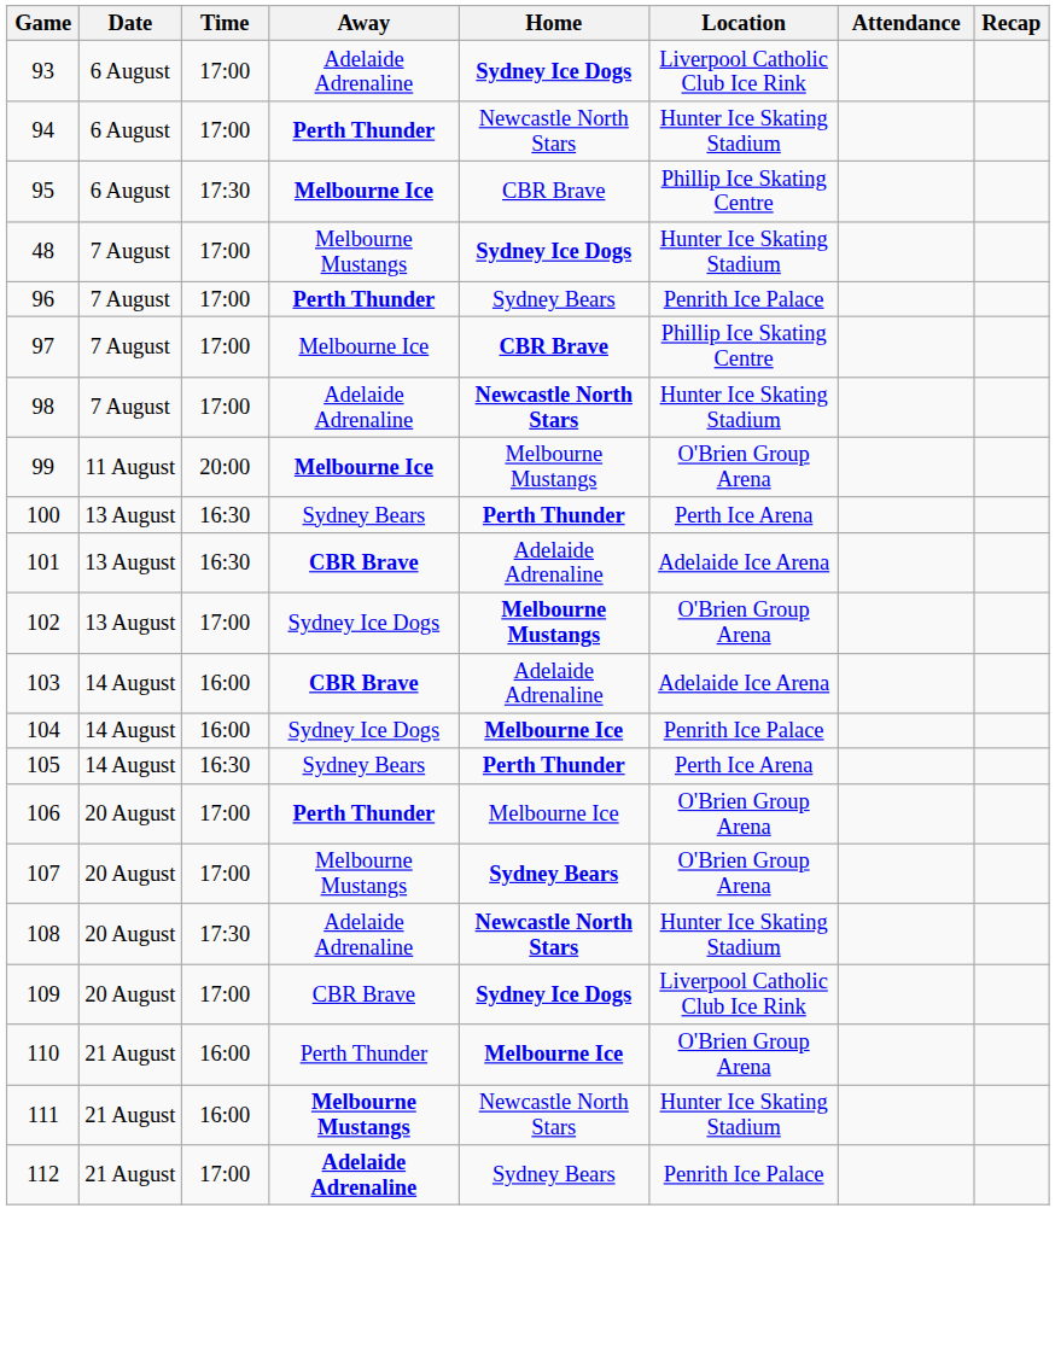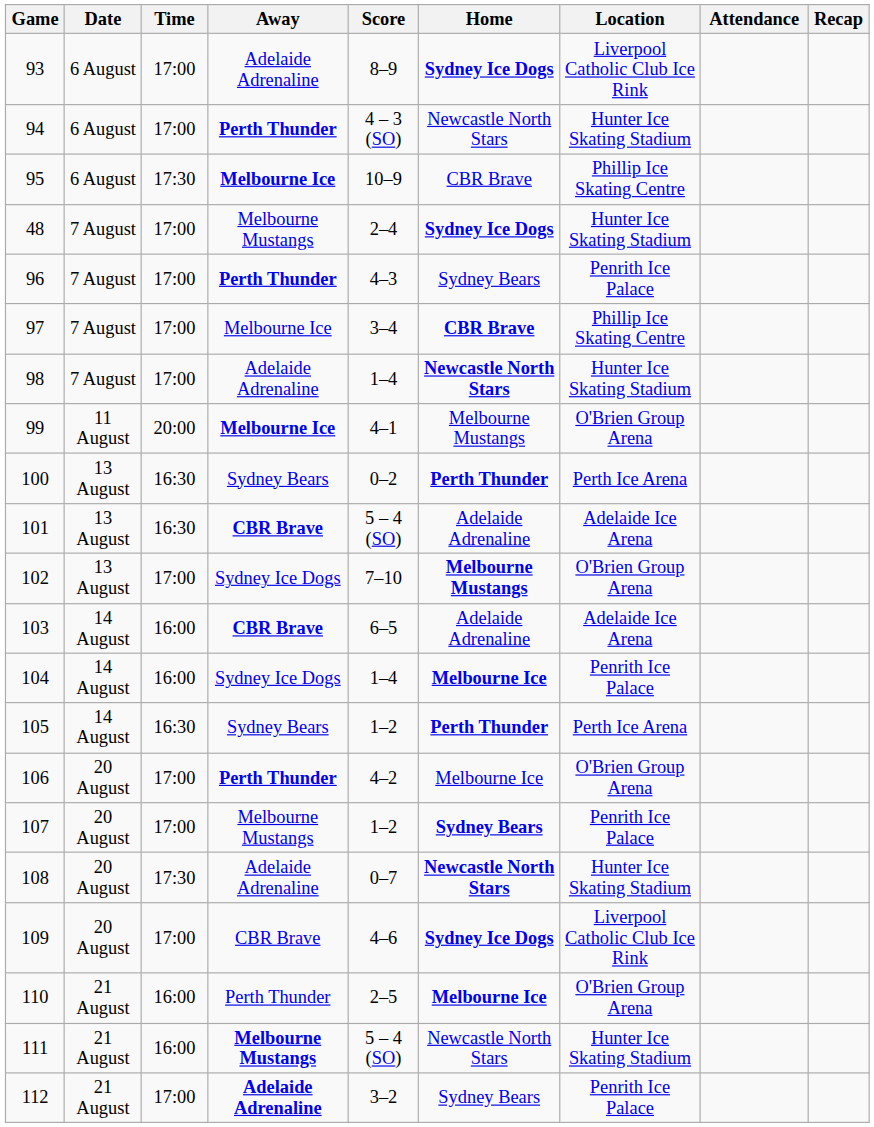+ column: Score | 8–9 | 4 – 3 (SO) | 10–9 | 2–4 | 4–3 | 3–4 | 1–4 | 4–1 | 0–2 | 5 – 4 (SO) | 7–10 | 6–5 | 1–4 | 1–2 | 4–2 | 1–2 | 0–7 | 4–6 | 2–5 | 5 – 4 (SO) | 3–2
107 | Location: O'Brien Group Arena -> Penrith Ice Palace
